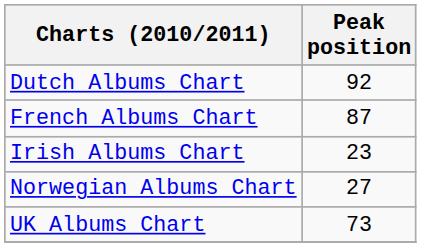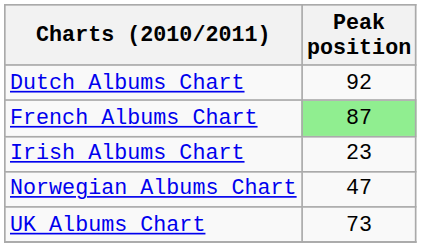French Albums Chart | Peak position: no background -> lightgreen background
Norwegian Albums Chart | Peak position: 27 -> 47
